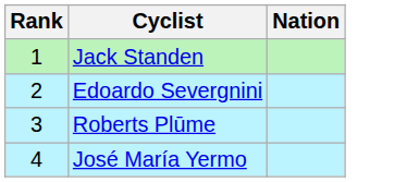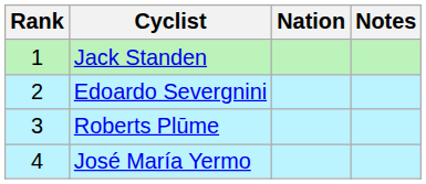+ column: Notes
